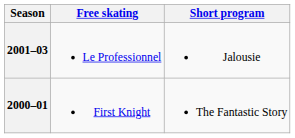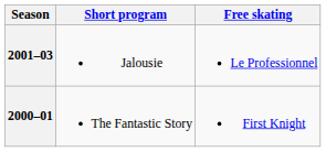columns swapped: Short program <-> Free skating
